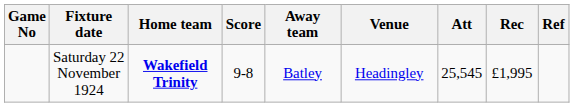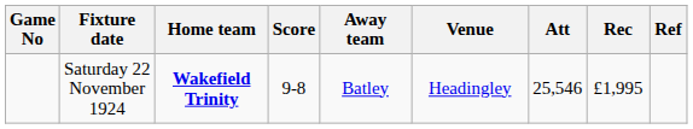Saturday 22 November 1924 | Att: 25,545 -> 25,546
